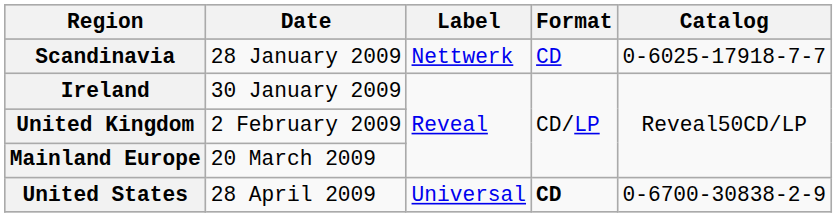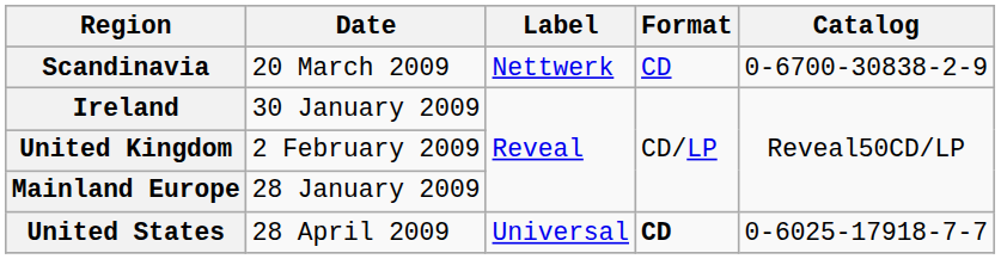Scandinavia | Date: 28 January 2009 -> 20 March 2009
Scandinavia | Catalog: 0-6025-17918-7-7 -> 0-6700-30838-2-9
Mainland Europe | Date: 20 March 2009 -> 28 January 2009
United States | Catalog: 0-6700-30838-2-9 -> 0-6025-17918-7-7
